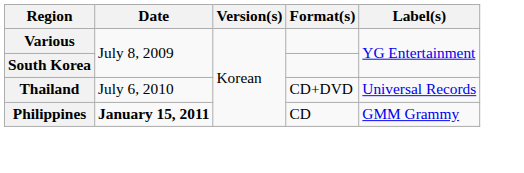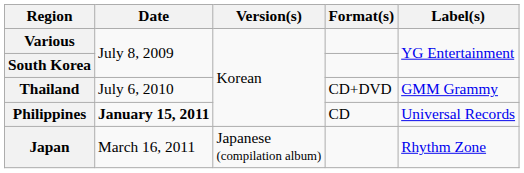Thailand | Label(s): Universal Records -> GMM Grammy
Philippines | Label(s): GMM Grammy -> Universal Records
+ row: Japan | March 16, 2011 | Japanese (compilation album) | Rhythm Zone
